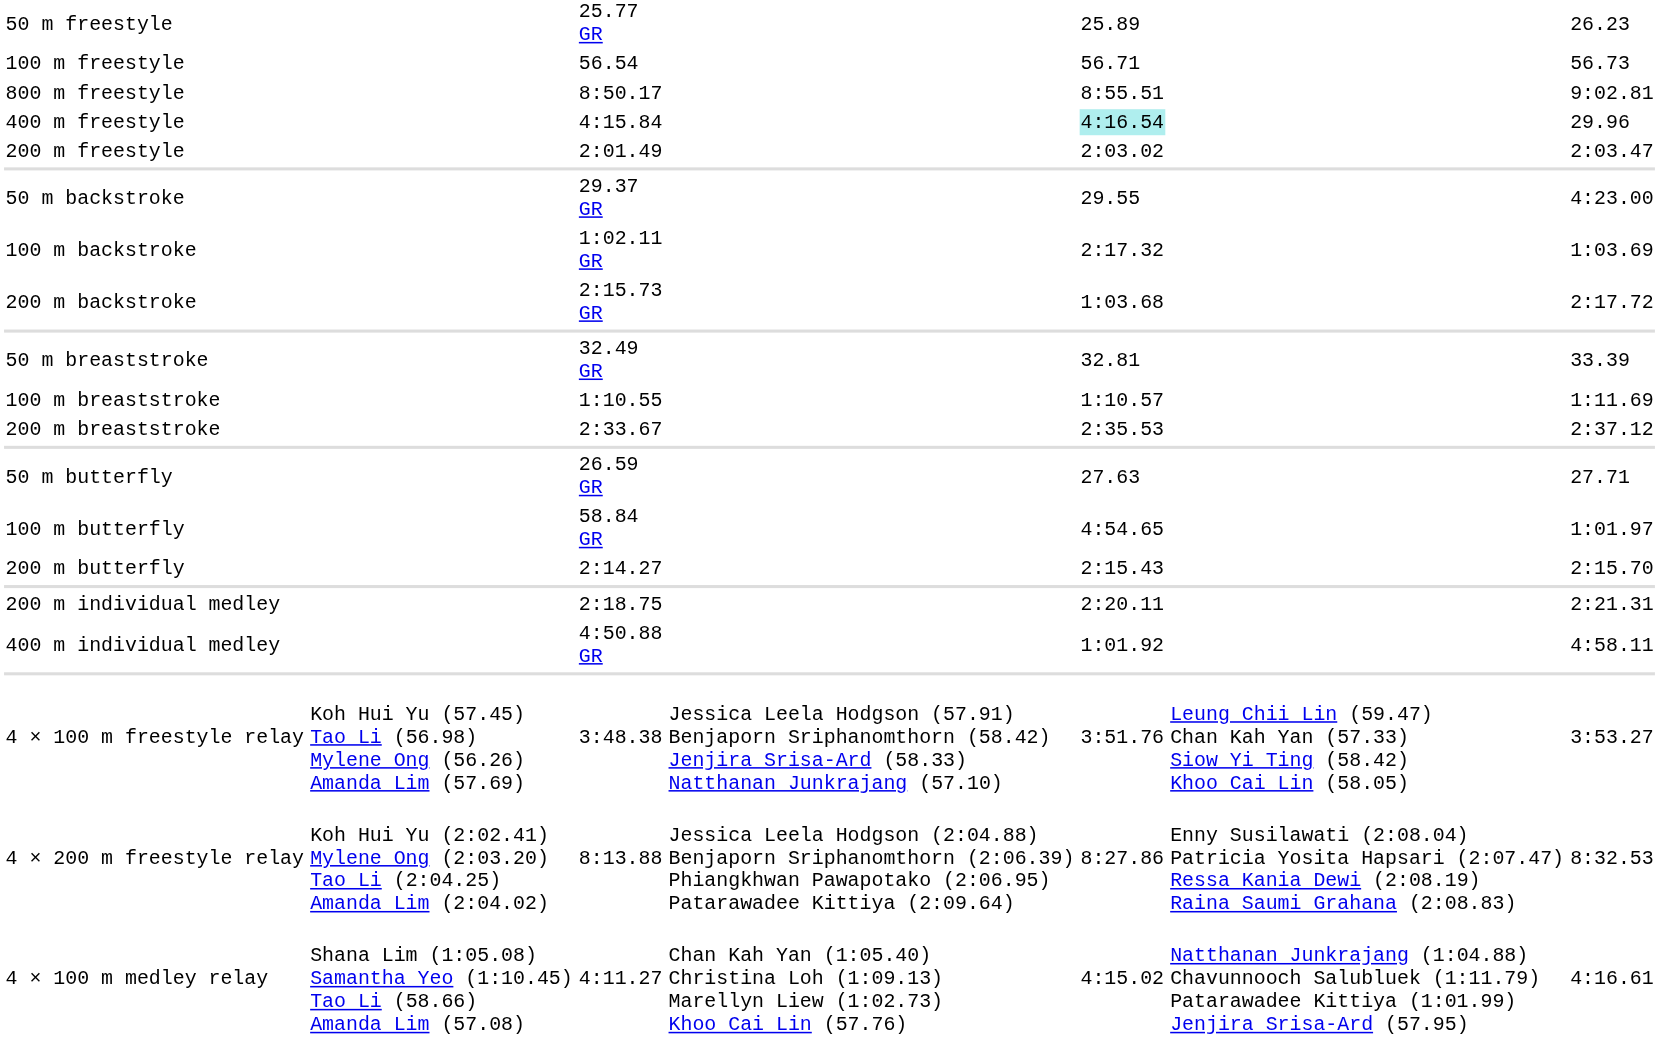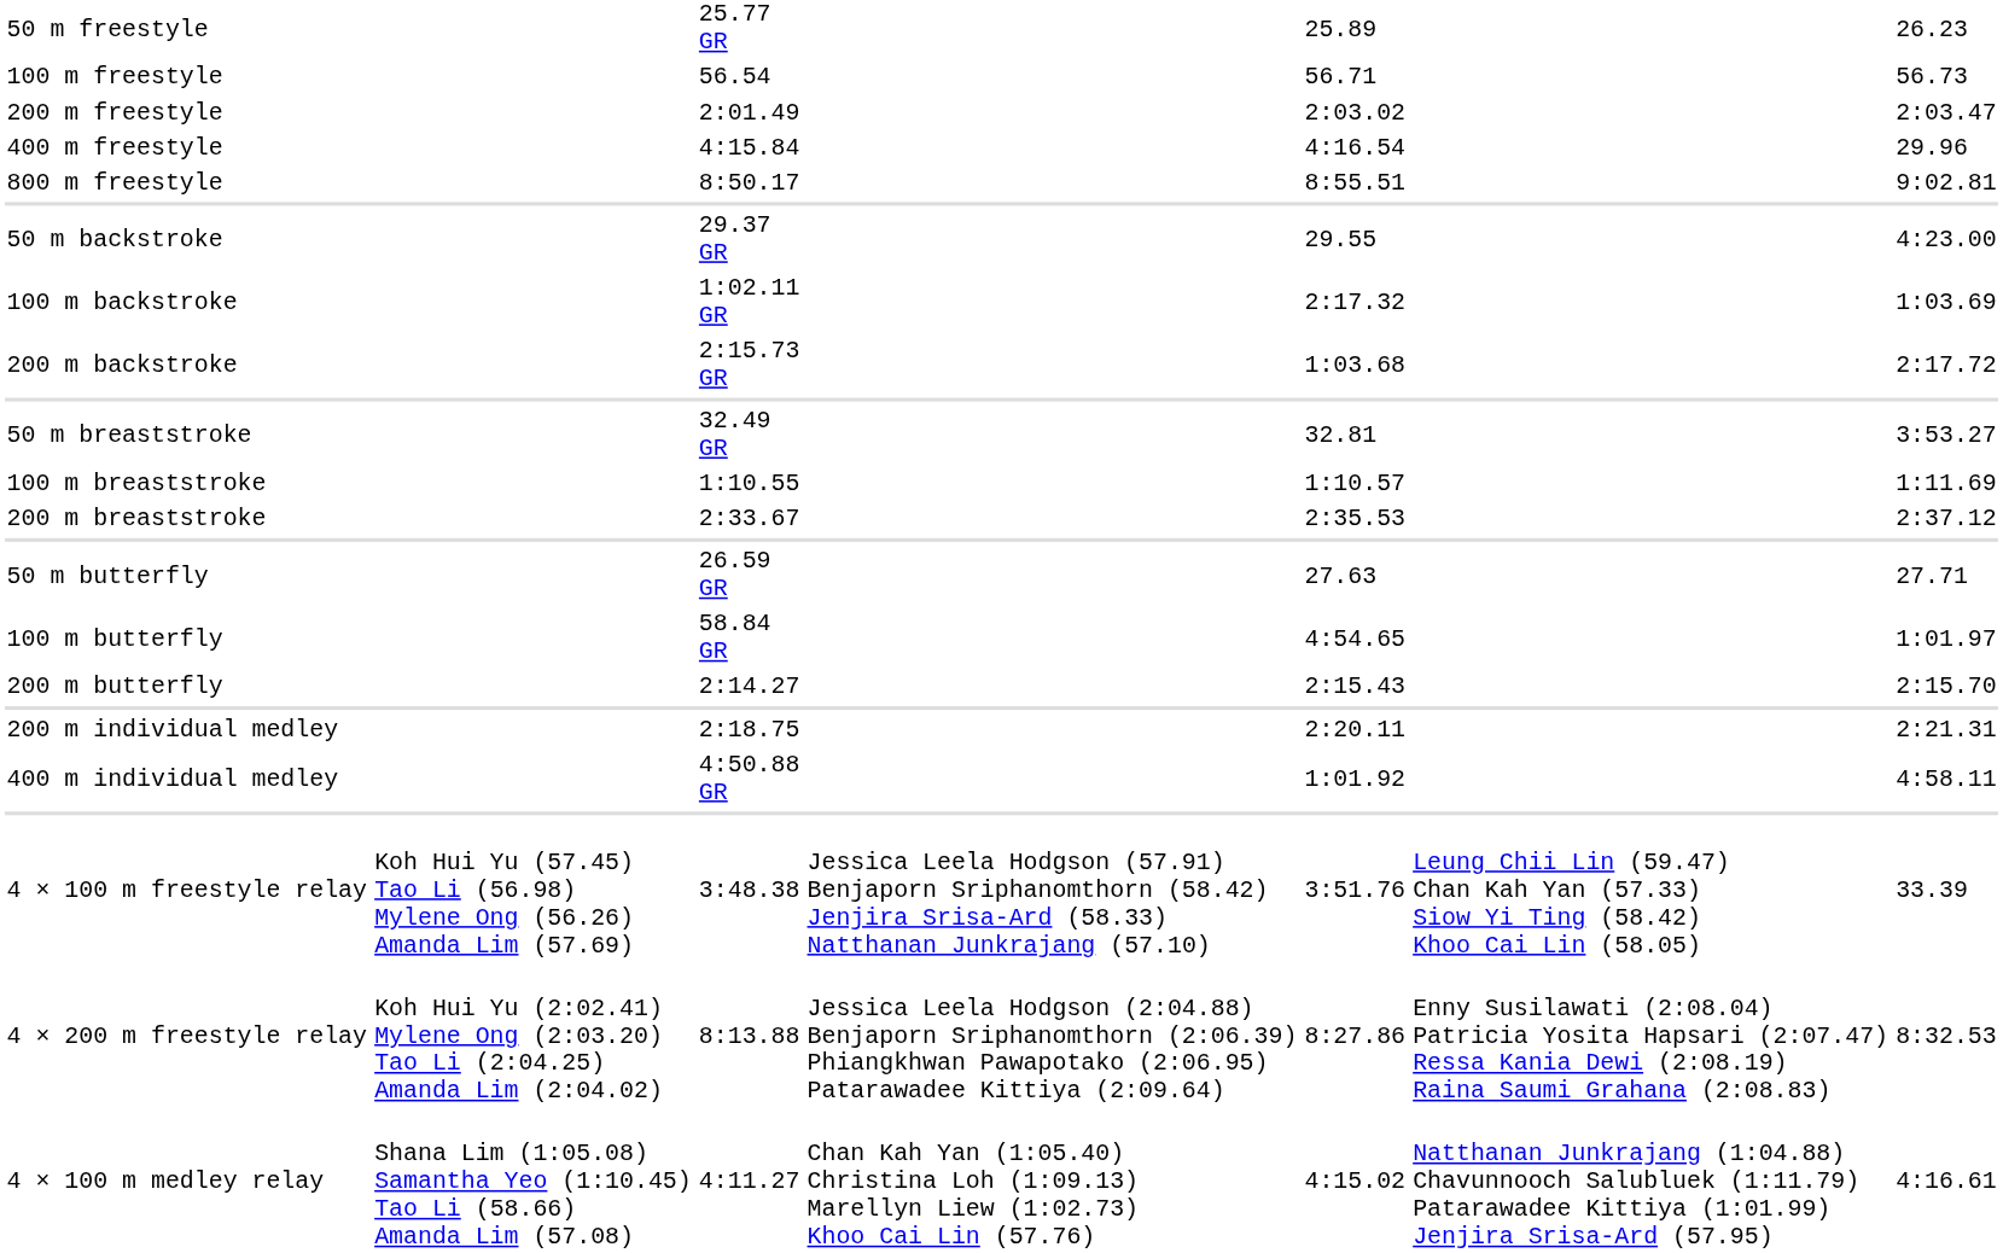rows swapped: 200 m freestyle <-> 800 m freestyle
400 m freestyle | column 5: paleturquoise background -> no background
50 m breaststroke | column 7: 33.39 -> 3:53.27
4 × 100 m freestyle relay | column 7: 3:53.27 -> 33.39
